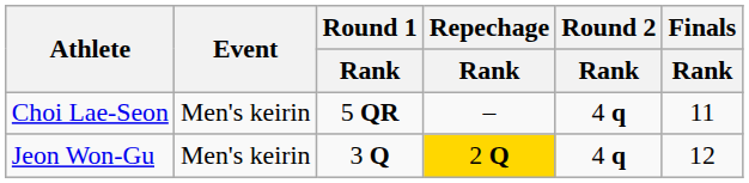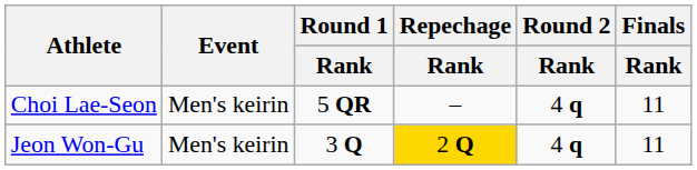Jeon Won-Gu | Finals / Rank: 12 -> 11
